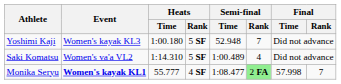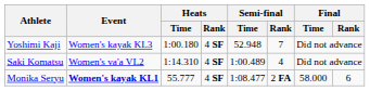Yoshimi Kaji | Heats / Rank: 5 SF -> 4 SF
Saki Komatsu | Heats / Rank: 5 SF -> 4 SF
Monika Seryu | Semi-final / Rank: lightgreen background -> no background
Monika Seryu | Final / Time: 57.998 -> 58.000
Monika Seryu | Final / Rank: 7 -> 6
